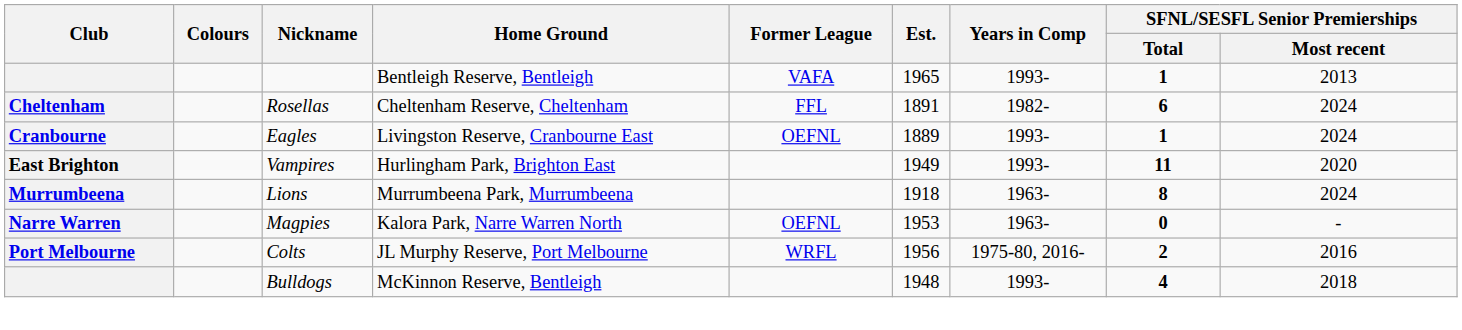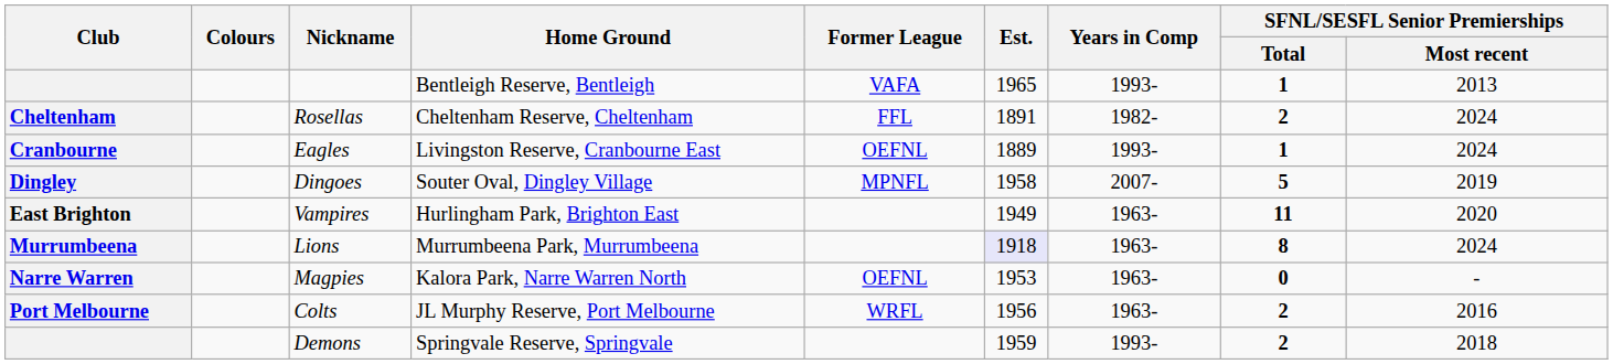Rosellas | SFNL/SESFL Senior Premierships / Total: 6 -> 2
+ row: Dingley | Dingoes | Souter Oval, Dingley Village | MPNFL | 1958 | 2007- | 5 | 2019
Vampires | Years in Comp: 1993- -> 1963-
Lions | Est.: no background -> lavender background
Colts | Years in Comp: 1975-80, 2016- -> 1963-
+ row: Demons | Springvale Reserve, Springvale | 1959 | 1993- | 2 | 2018
- row: Bulldogs | McKinnon Reserve, Bentleigh | 1948 | 1993- | 4 | 2018
